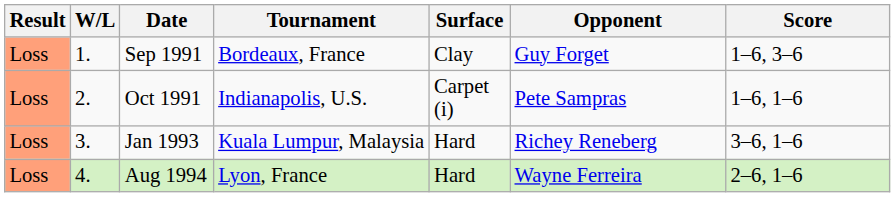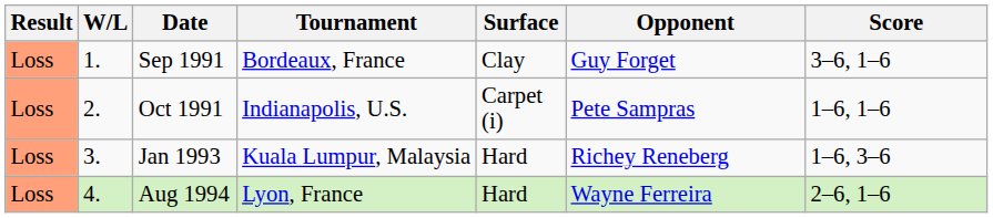Sep 1991 | Score: 1–6, 3–6 -> 3–6, 1–6
Jan 1993 | Score: 3–6, 1–6 -> 1–6, 3–6
